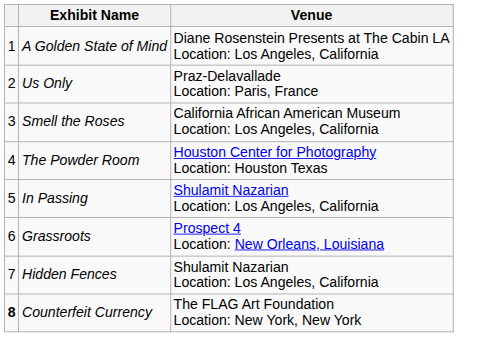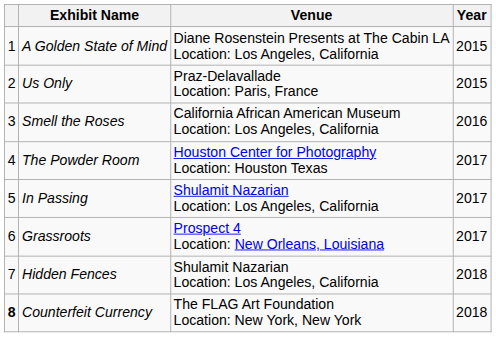+ column: Year | 2015 | 2015 | 2016 | 2017 | 2017 | 2017 | 2018 | 2018
